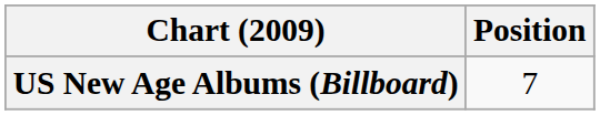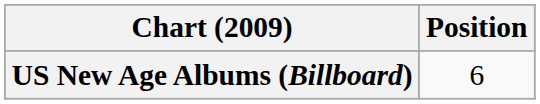US New Age Albums (Billboard) | Position: 7 -> 6
